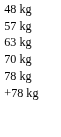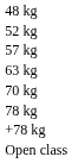+ row: 52 kg
+ row: Open class
